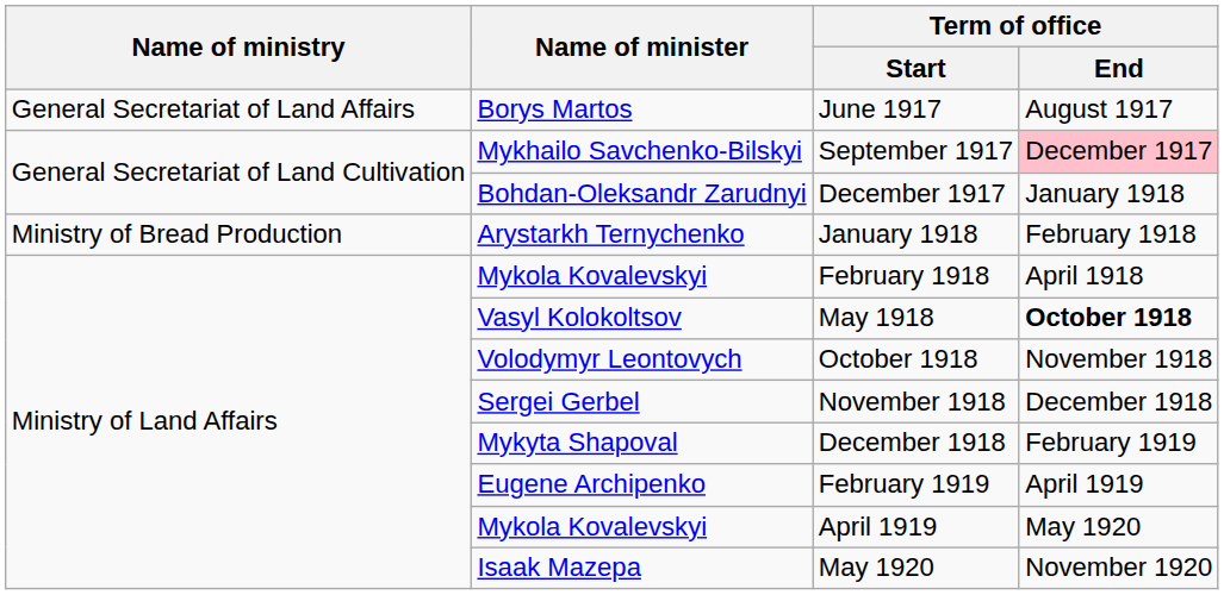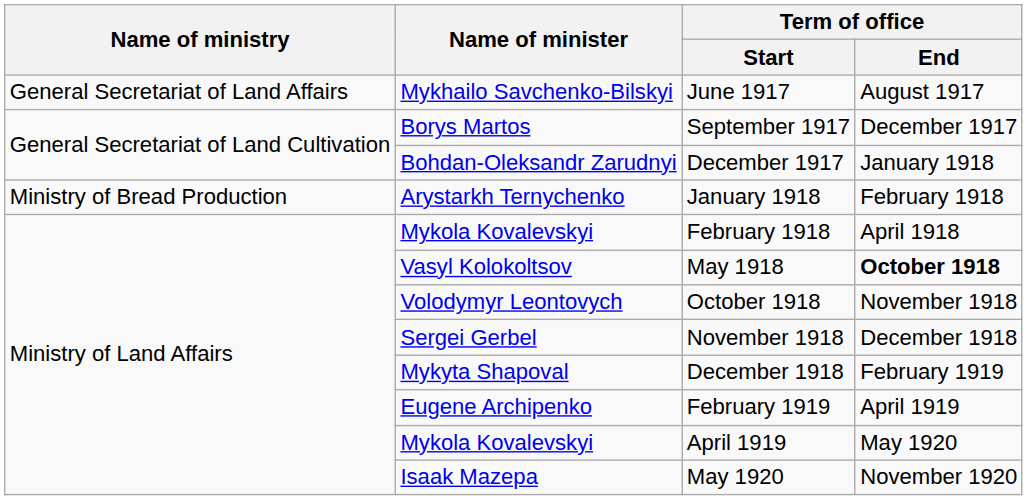June 1917 | Name of minister: Borys Martos -> Mykhailo Savchenko-Bilskyi
September 1917 | Name of minister: Mykhailo Savchenko-Bilskyi -> Borys Martos
September 1917 | Term of office / End: pink background -> no background
